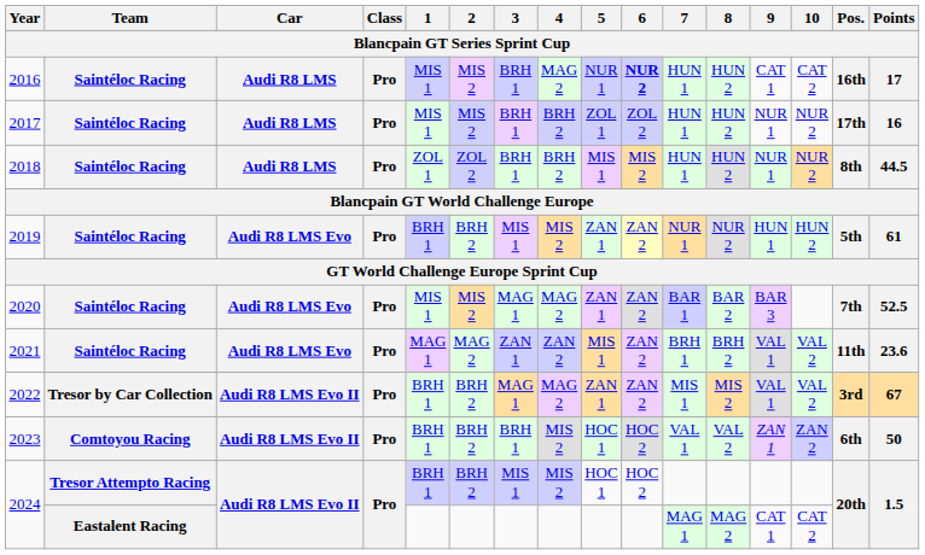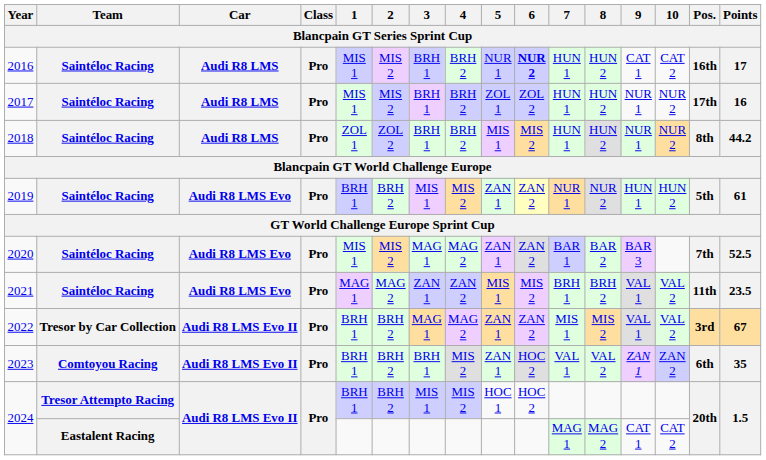2016 | 4: MAG 2 -> BRH 2
2018 | Points: 44.5 -> 44.2
2021 | 6: ZAN 2 -> MIS 2
2021 | Points: 23.6 -> 23.5
2023 | 5: HOC 1 -> ZAN 1
2023 | Points: 50 -> 35
